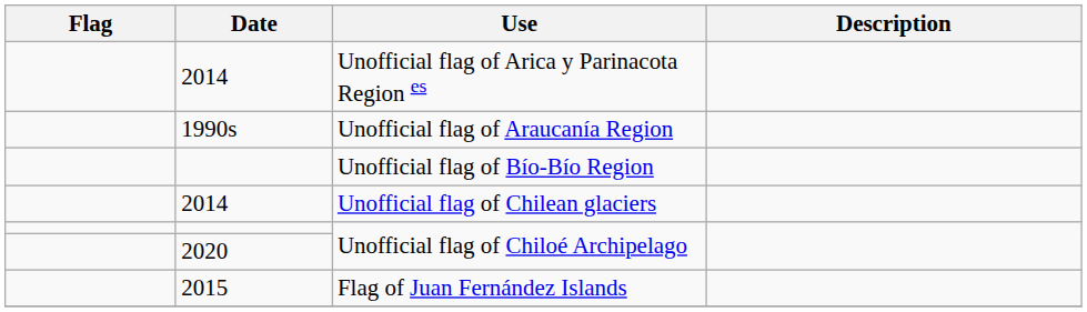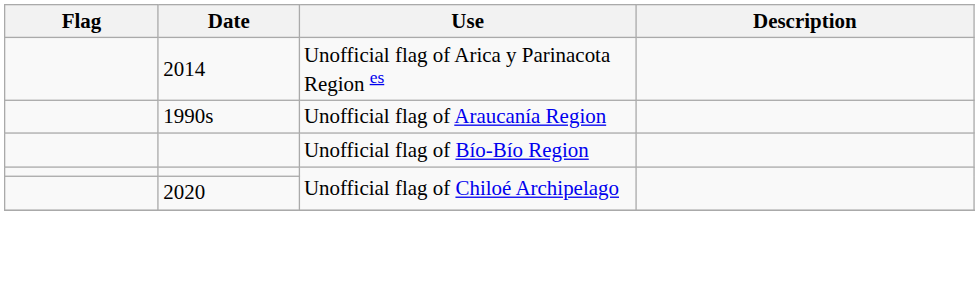- row: 2014 | Unofficial flag of Chilean glaciers
- row: 2015 | Flag of Juan Fernández Islands
